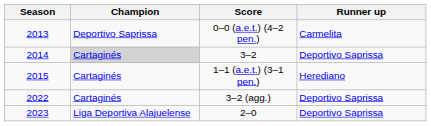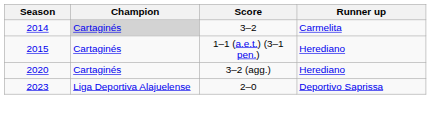- row: 2013 | Deportivo Saprissa | 0–0 (a.e.t.) (4–2 pen.) | Carmelita
3–2 | Runner up: Deportivo Saprissa -> Carmelita
3–2 (agg.) | Season: 2022 -> 2020
3–2 (agg.) | Runner up: Deportivo Saprissa -> Herediano
